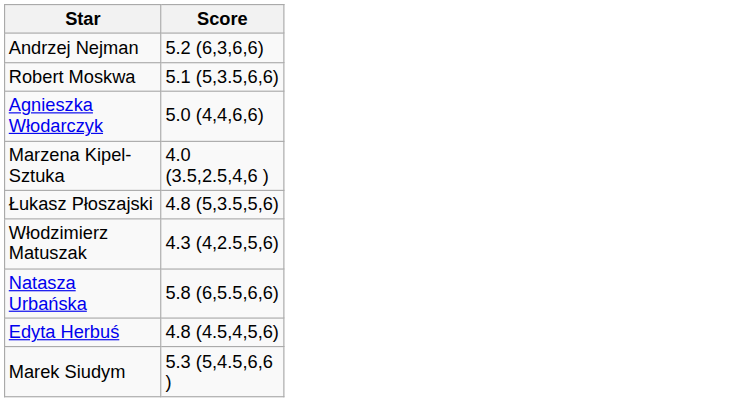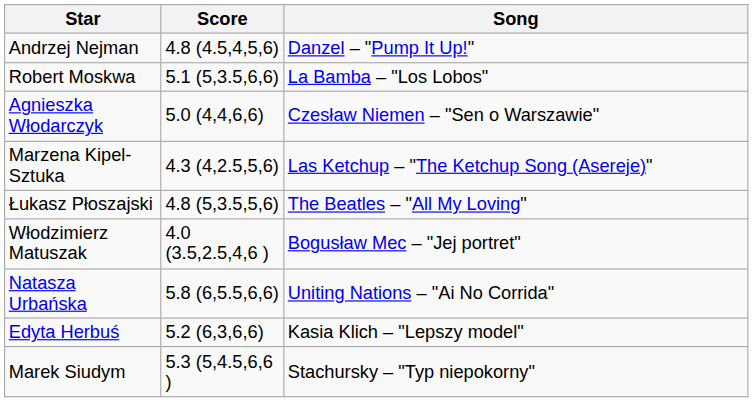+ column: Song | Danzel – "Pump It Up!" | La Bamba – "Los Lobos" | Czesław Niemen – "Sen o Warszawie" | Las Ketchup – "The Ketchup Song (Asereje)" | The Beatles – "All My Loving" | Bogusław Mec – "Jej portret" | Uniting Nations – "Ai No Corrida" | Kasia Klich – "Lepszy model" | Stachursky – "Typ niepokorny"
Andrzej Nejman | Score: 5.2 (6,3,6,6) -> 4.8 (4.5,4,5,6)
Marzena Kipel-Sztuka | Score: 4.0 (3.5,2.5,4,6 ) -> 4.3 (4,2.5,5,6)
Włodzimierz Matuszak | Score: 4.3 (4,2.5,5,6) -> 4.0 (3.5,2.5,4,6 )
Edyta Herbuś | Score: 4.8 (4.5,4,5,6) -> 5.2 (6,3,6,6)
